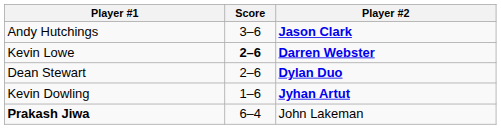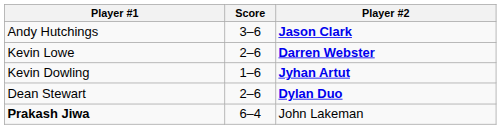Kevin Lowe | Score: bold -> normal
rows swapped: Kevin Dowling <-> Dean Stewart
